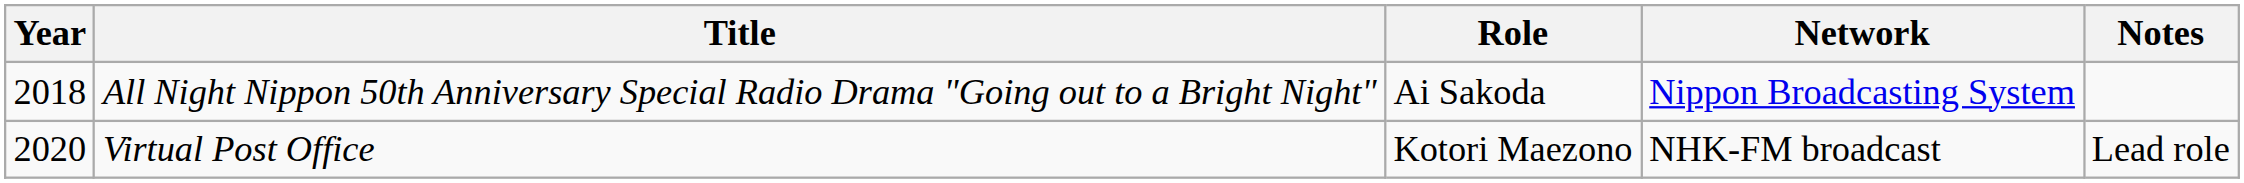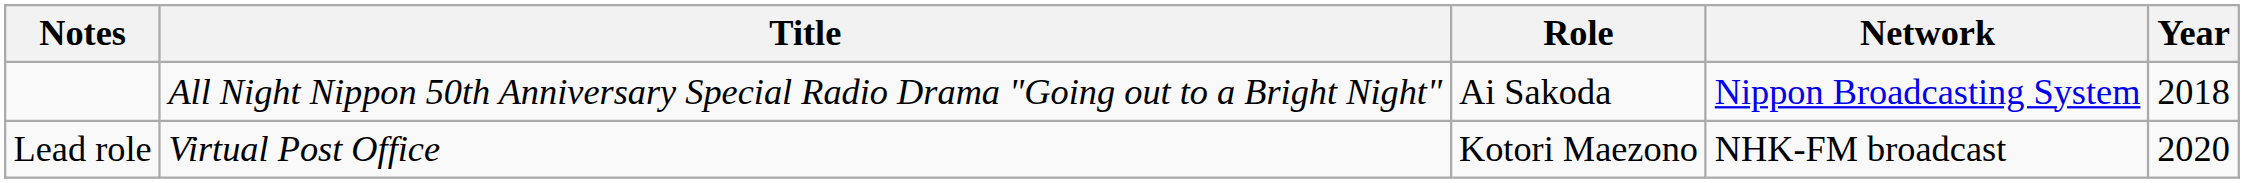columns swapped: Year <-> Notes
